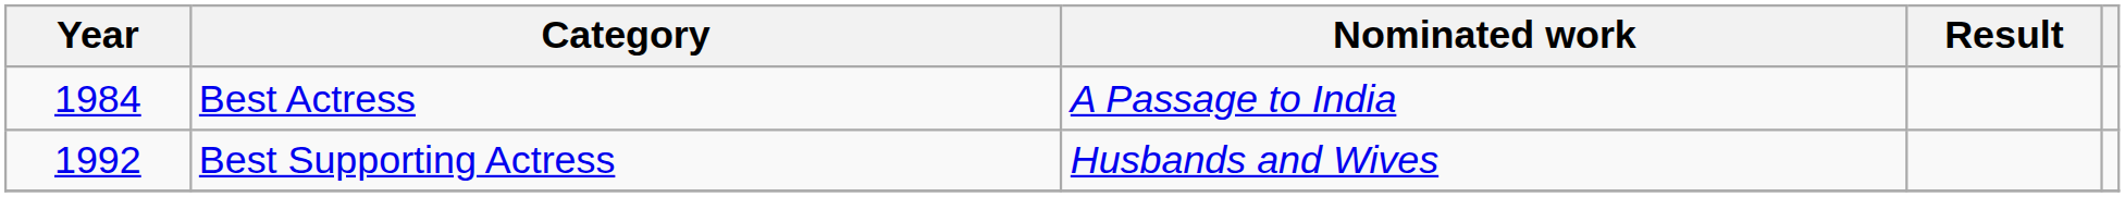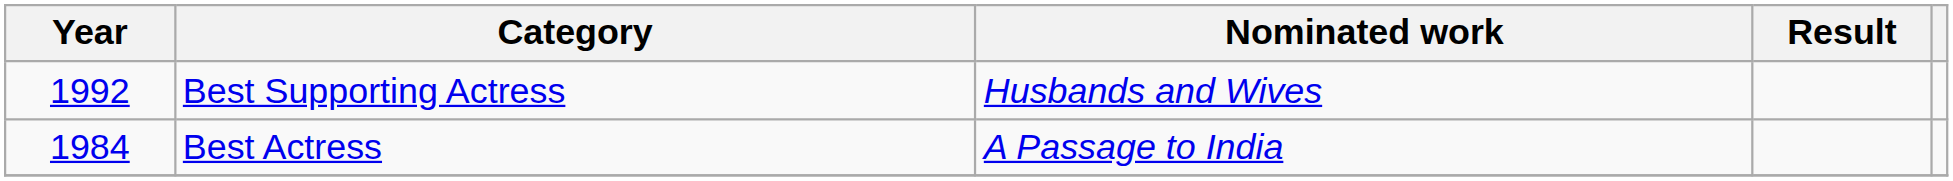rows swapped: Best Actress <-> Best Supporting Actress
